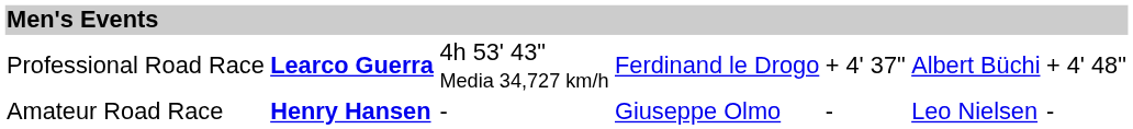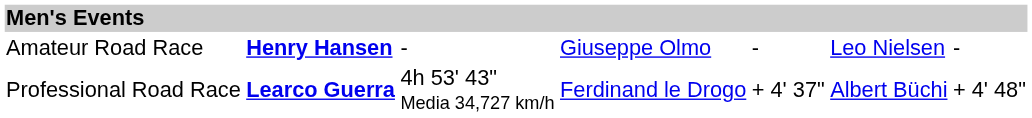rows swapped: Professional Road Race <-> Amateur Road Race
